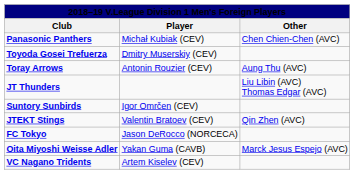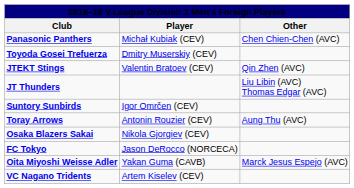rows swapped: Toray Arrows <-> JTEKT Stings
+ row: Osaka Blazers Sakai | Nikola Gjorgiev (CEV)
